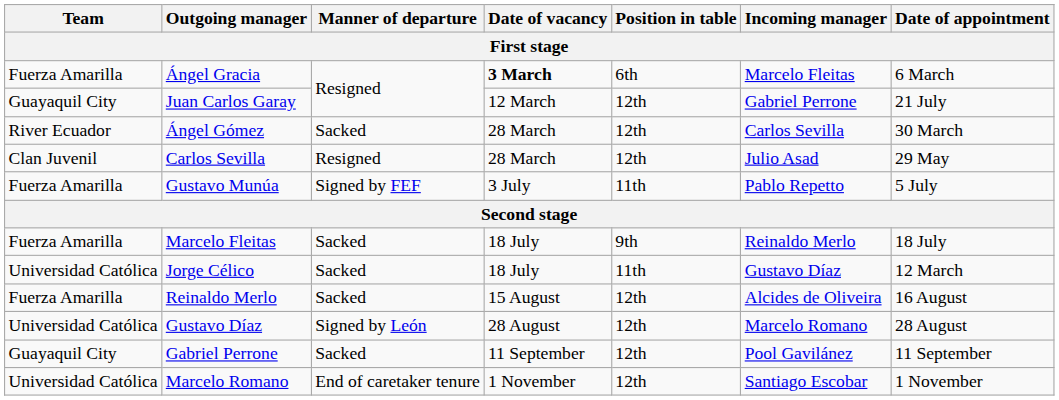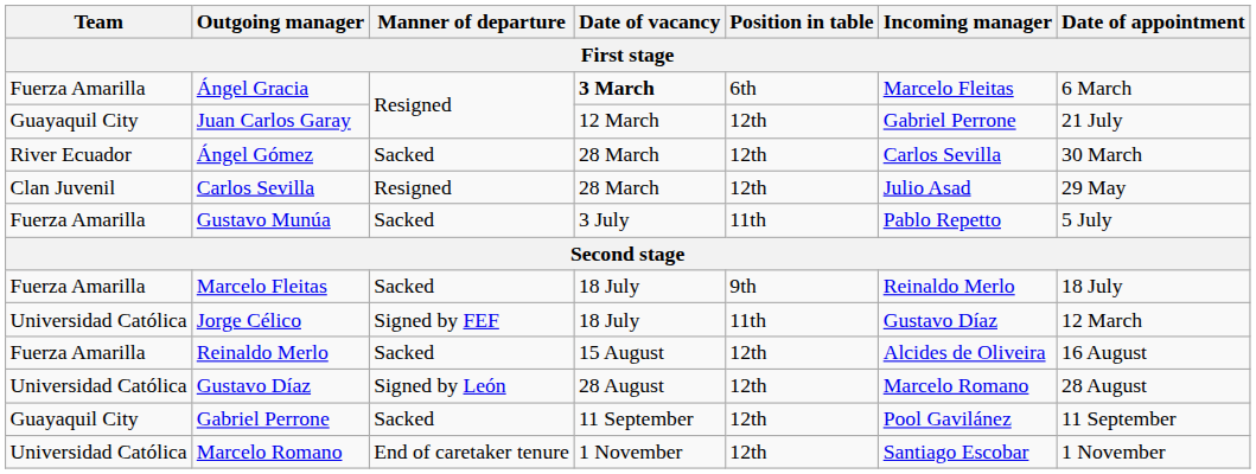Gustavo Munúa | Manner of departure: Signed by FEF -> Sacked
Jorge Célico | Manner of departure: Sacked -> Signed by FEF
